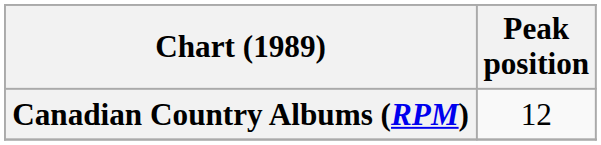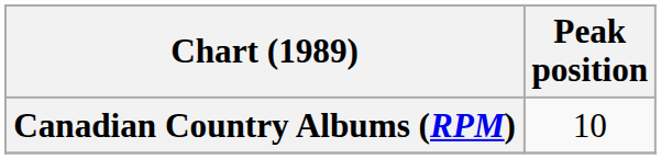Canadian Country Albums (RPM) | Peak position: 12 -> 10
